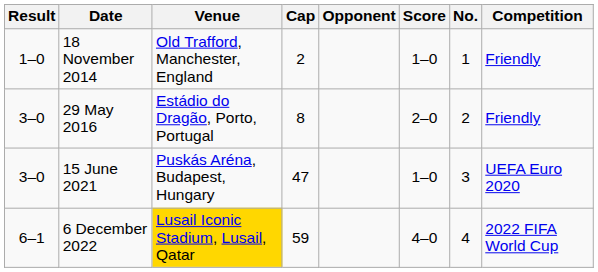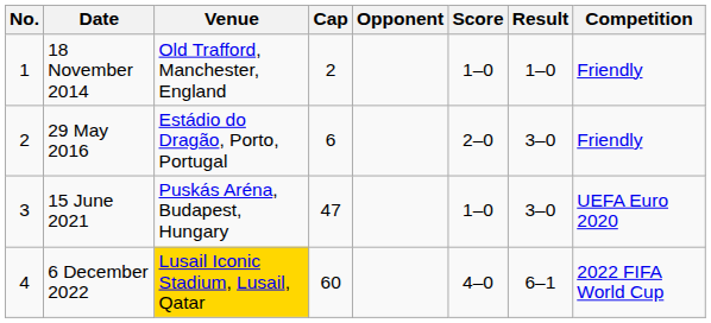columns swapped: No. <-> Result
29 May 2016 | Cap: 8 -> 6
6 December 2022 | Cap: 59 -> 60
